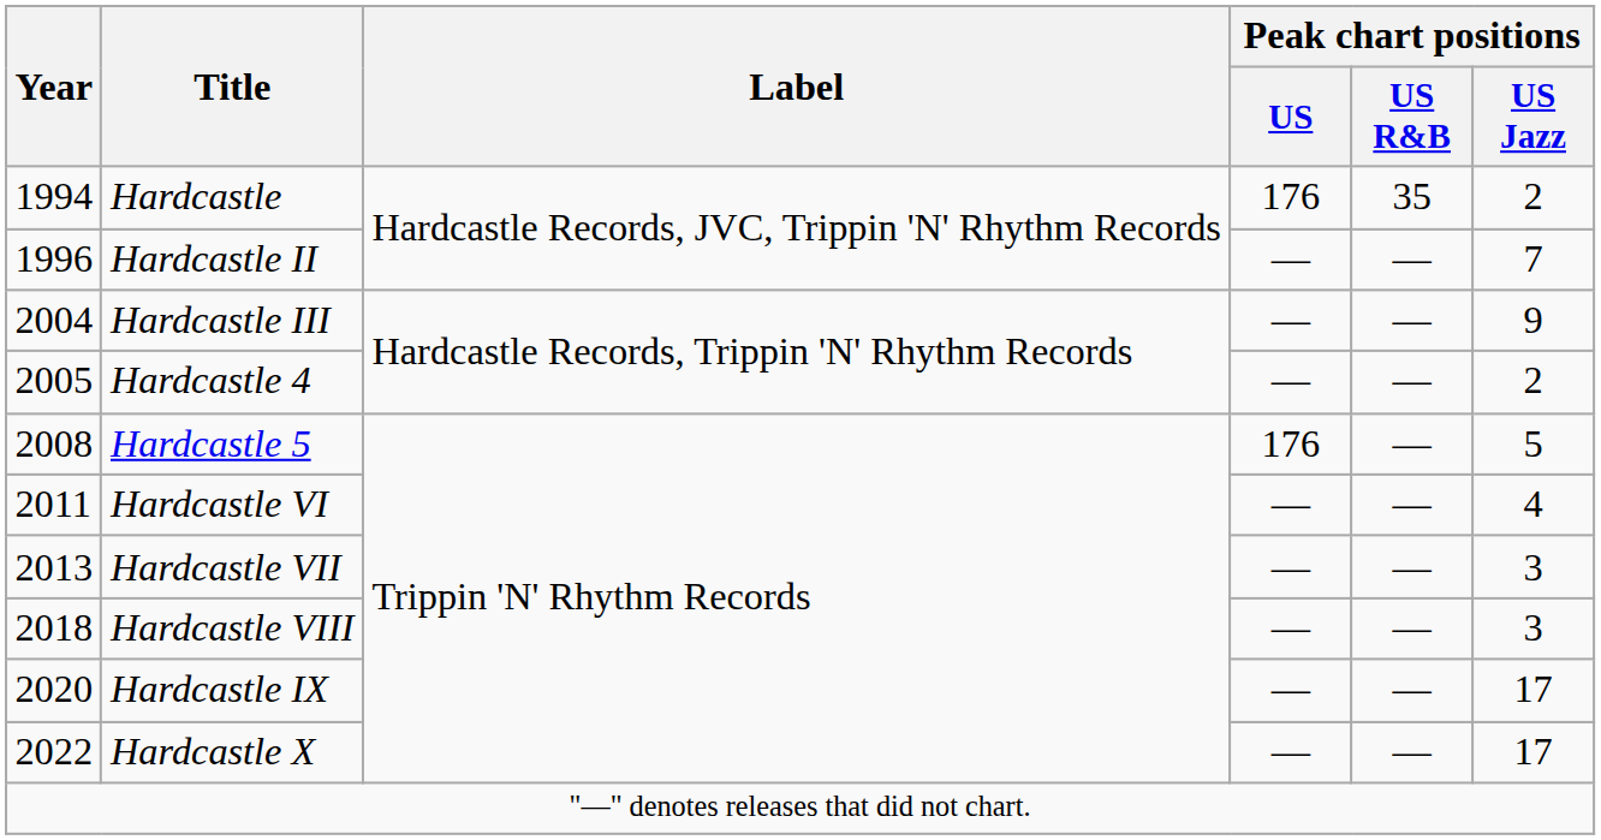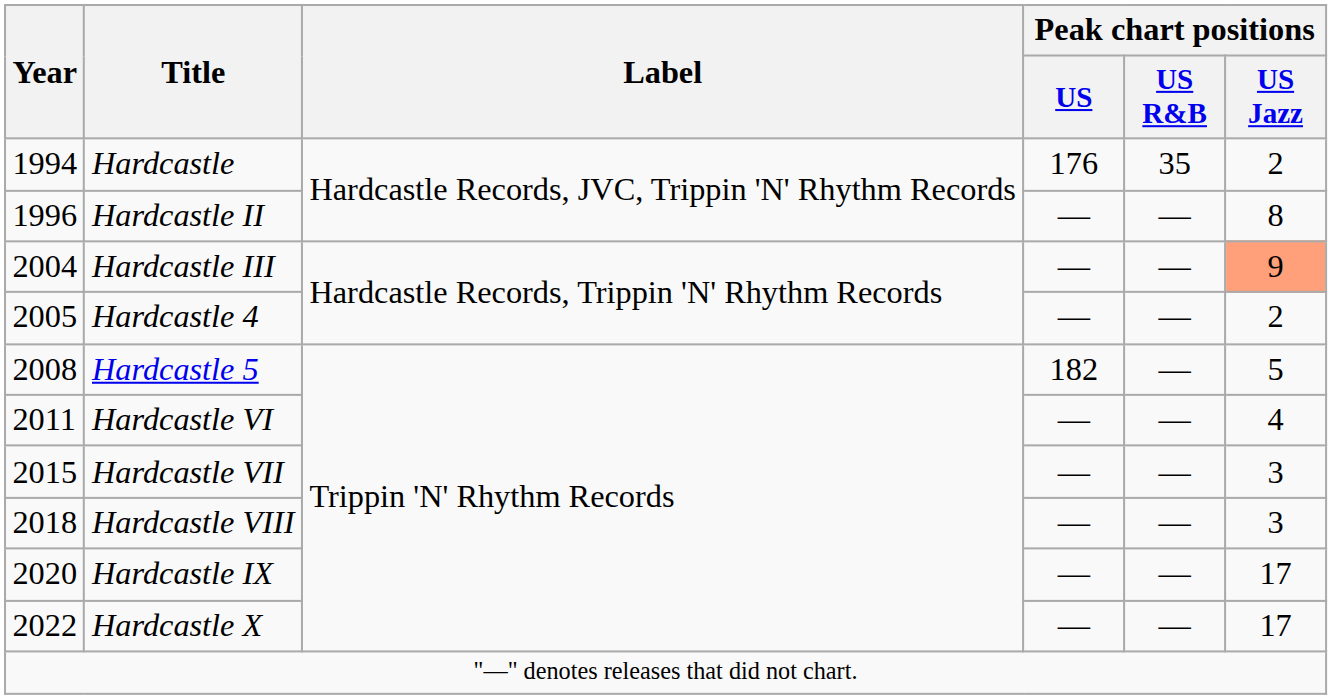Hardcastle II | Peak chart positions / US Jazz: 7 -> 8
Hardcastle III | Peak chart positions / US Jazz: no background -> lightsalmon background
Hardcastle 5 | Peak chart positions / US: 176 -> 182
Hardcastle VII | Year: 2013 -> 2015
